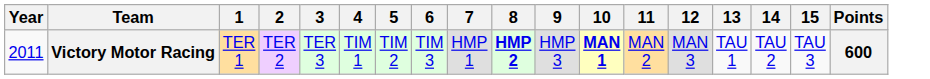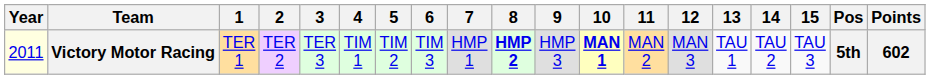+ column: Pos | 5th
Victory Motor Racing | Year: no background -> lightyellow background
Victory Motor Racing | Points: 600 -> 602
